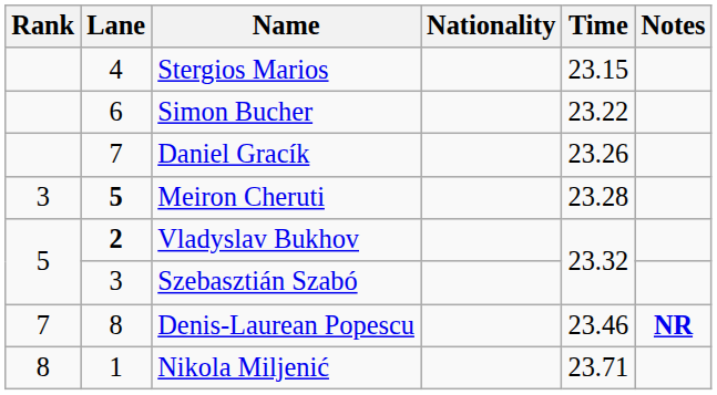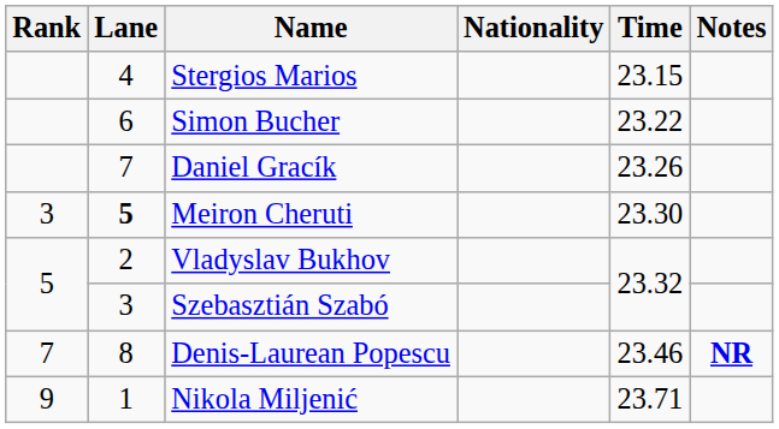Meiron Cheruti | Time: 23.28 -> 23.30
Vladyslav Bukhov | Lane: bold -> normal
Nikola Miljenić | Rank: 8 -> 9
